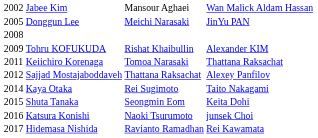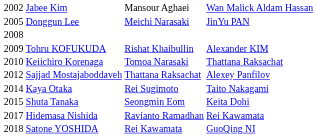Keiichiro Korenaga | column 1: 2011 -> 2010
- row: 2016 | Katsura Konishi | Naoki Tsurumoto | junsek Choi
+ row: 2018 | Satone YOSHIDA | Rei Kawamata | GuoQing NI
